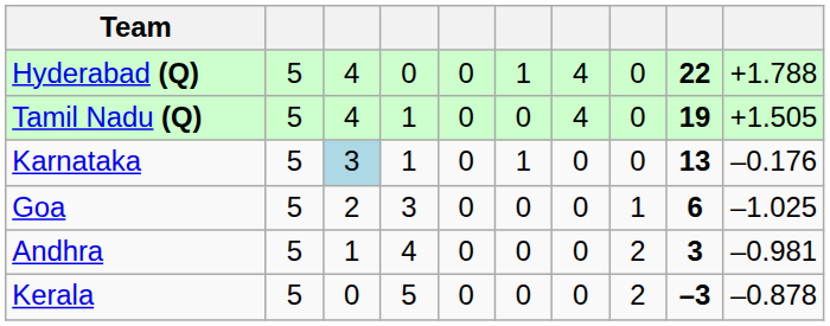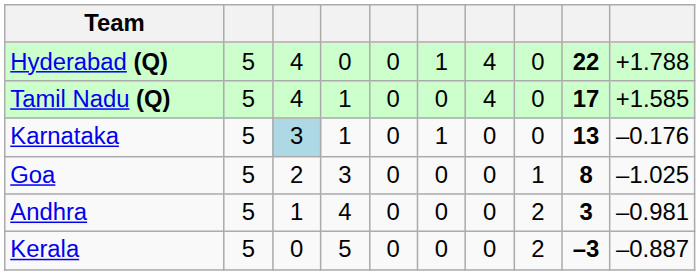Tamil Nadu (Q) | column 9: 19 -> 17
Tamil Nadu (Q) | column 10: +1.505 -> +1.585
Goa | column 9: 6 -> 8
Kerala | column 10: –0.878 -> –0.887
